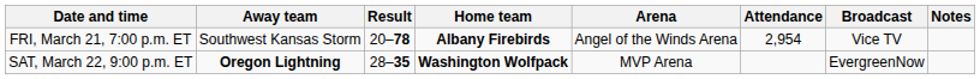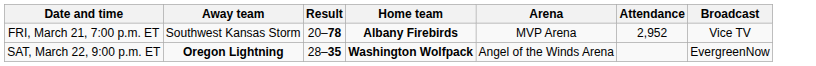- column: Notes
FRI, March 21, 7:00 p.m. ET | Arena: Angel of the Winds Arena -> MVP Arena
FRI, March 21, 7:00 p.m. ET | Attendance: 2,954 -> 2,952
SAT, March 22, 9:00 p.m. ET | Arena: MVP Arena -> Angel of the Winds Arena
